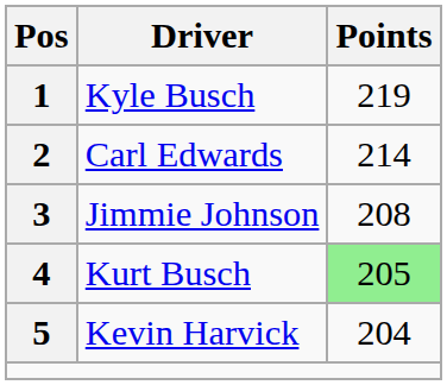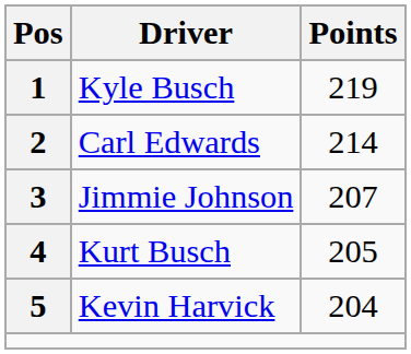Jimmie Johnson | Points: 208 -> 207
Kurt Busch | Points: lightgreen background -> no background
